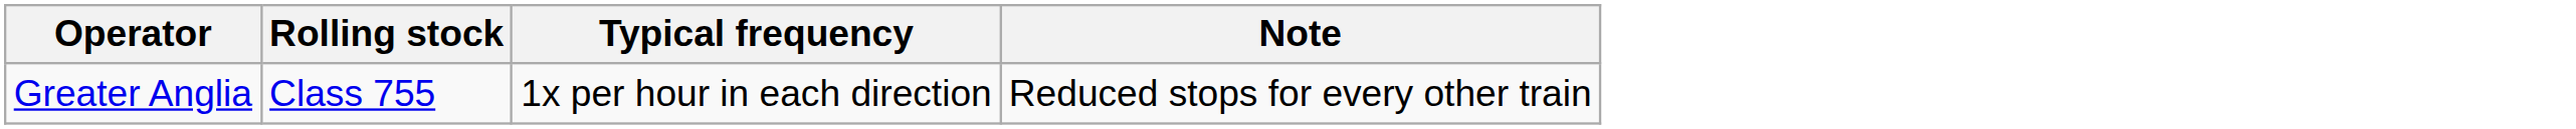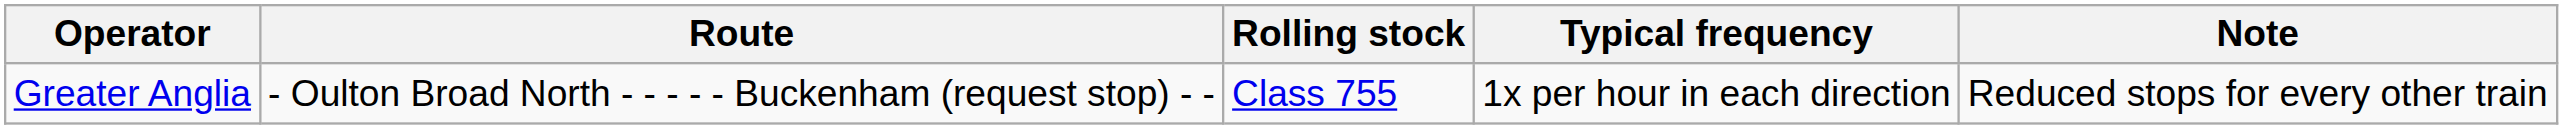+ column: Route | - Oulton Broad North - - - - - Buckenham (request stop) - -
